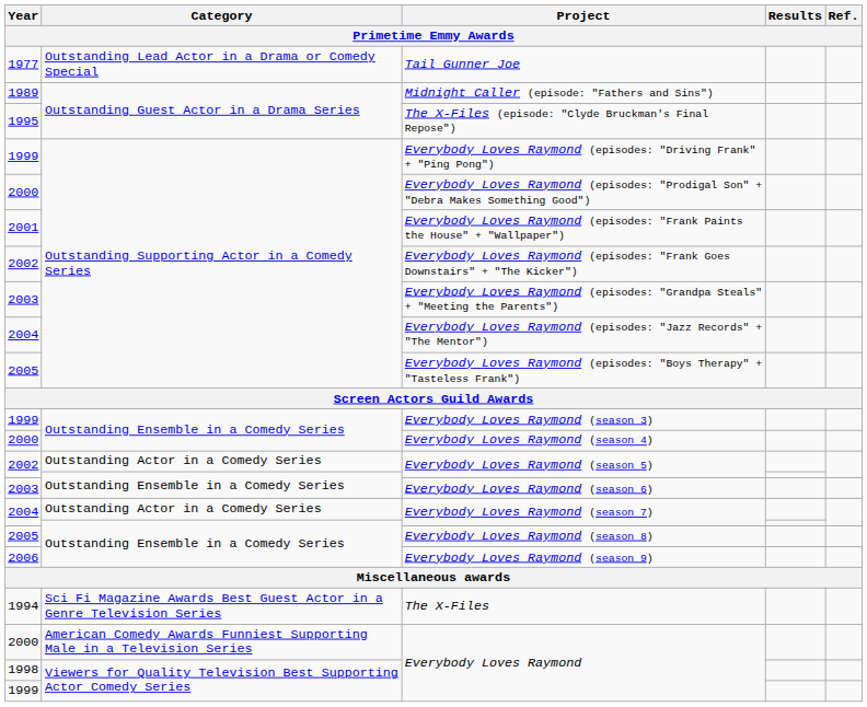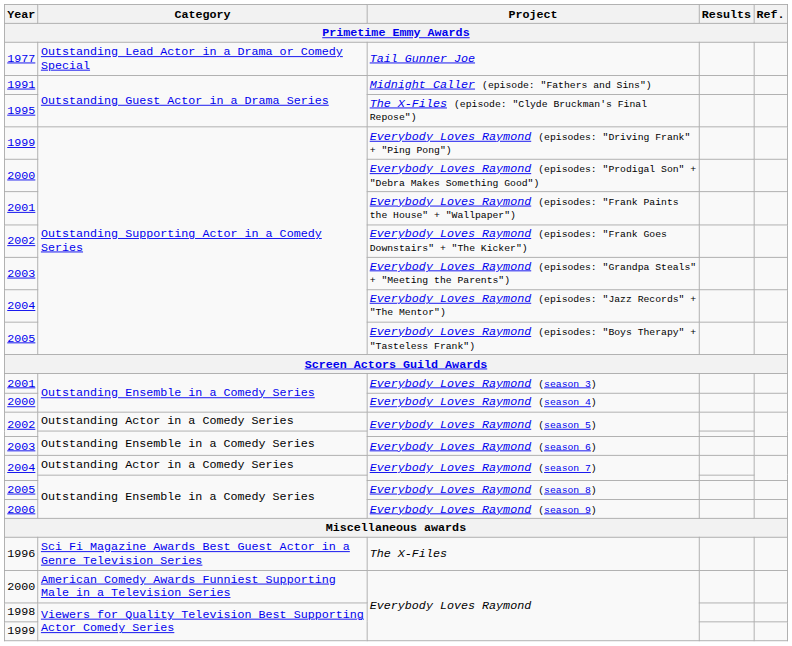Midnight Caller (episode: "Fathers and Sins") | Year: 1989 -> 1991
Everybody Loves Raymond (season 3) | Year: 1999 -> 2001
The X-Files | Year: 1994 -> 1996
